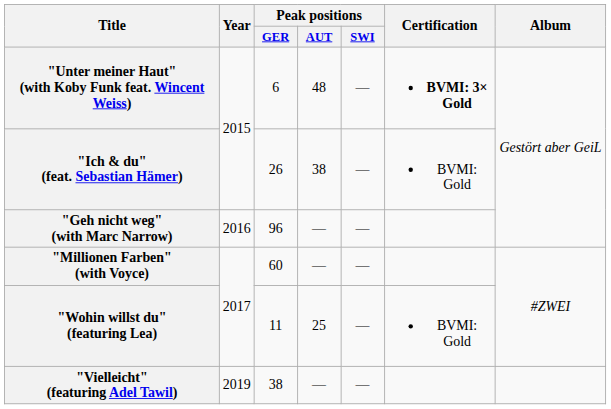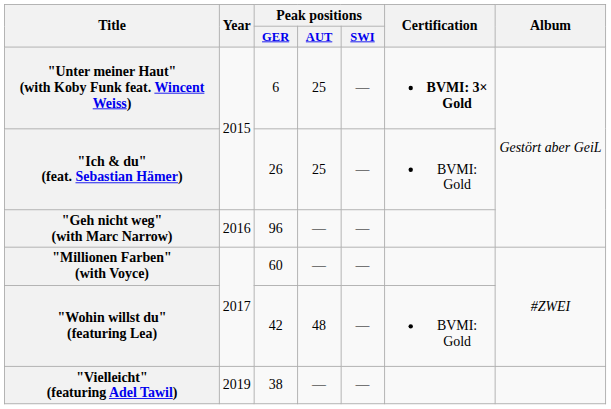"Unter meiner Haut" (with Koby Funk feat. Wincent Weiss) | Peak positions / AUT: 48 -> 25
"Ich & du" (feat. Sebastian Hämer) | Peak positions / AUT: 38 -> 25
"Wohin willst du" (featuring Lea) | Peak positions / GER: 11 -> 42
"Wohin willst du" (featuring Lea) | Peak positions / AUT: 25 -> 48
